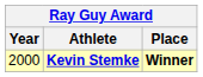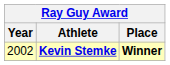Kevin Stemke | Year: 2000 -> 2002
